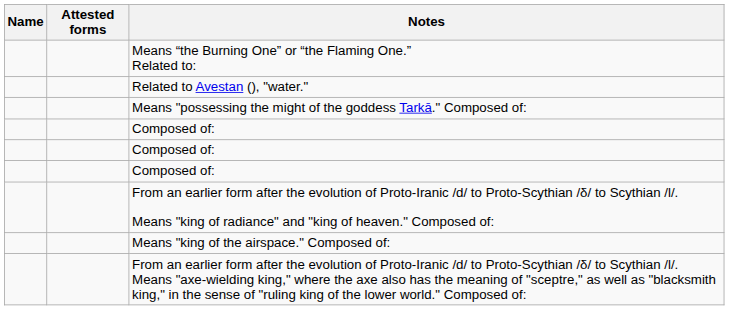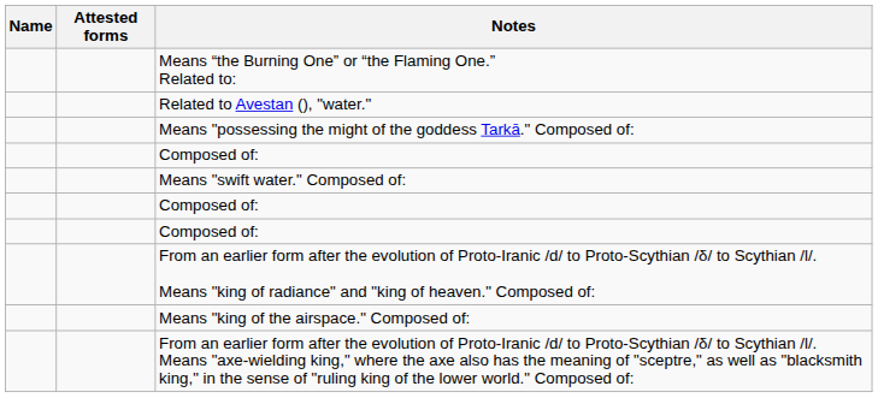+ row: Means "swift water." Composed of:
